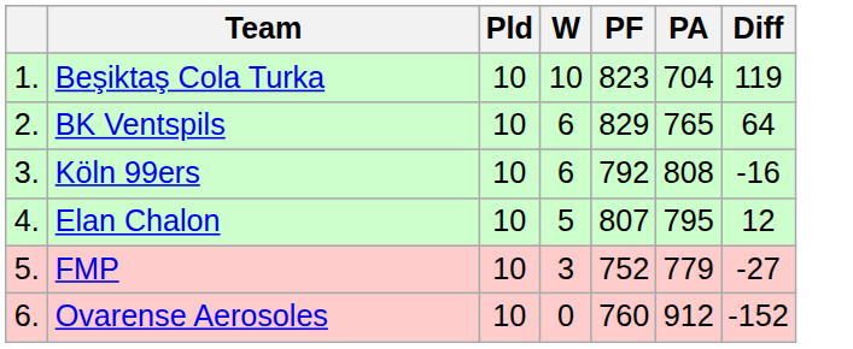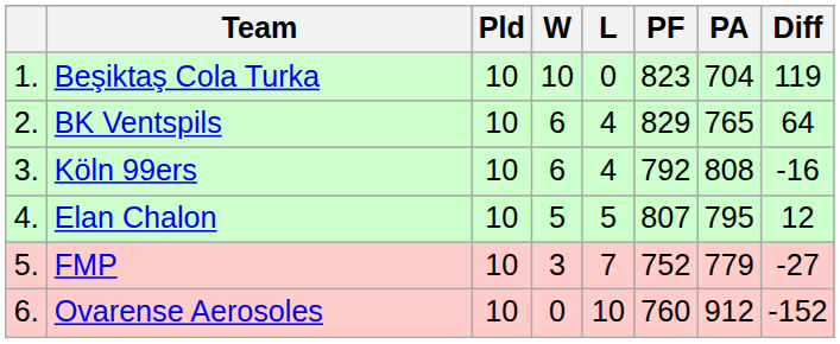+ column: L | 0 | 4 | 4 | 5 | 7 | 10
